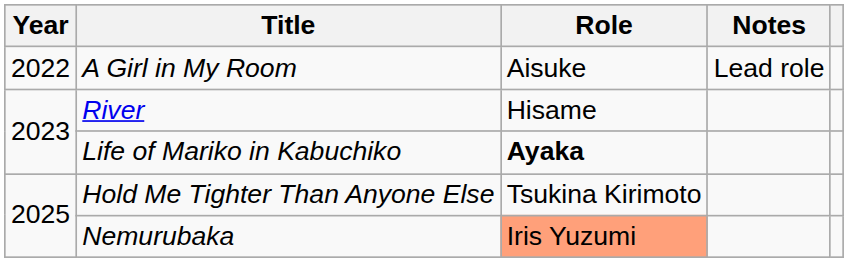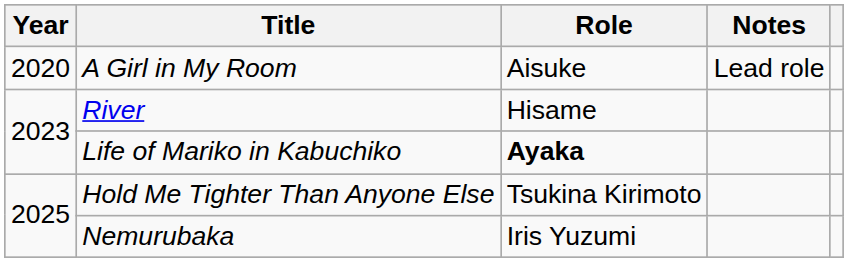A Girl in My Room | Year: 2022 -> 2020
Nemurubaka | Role: lightsalmon background -> no background
